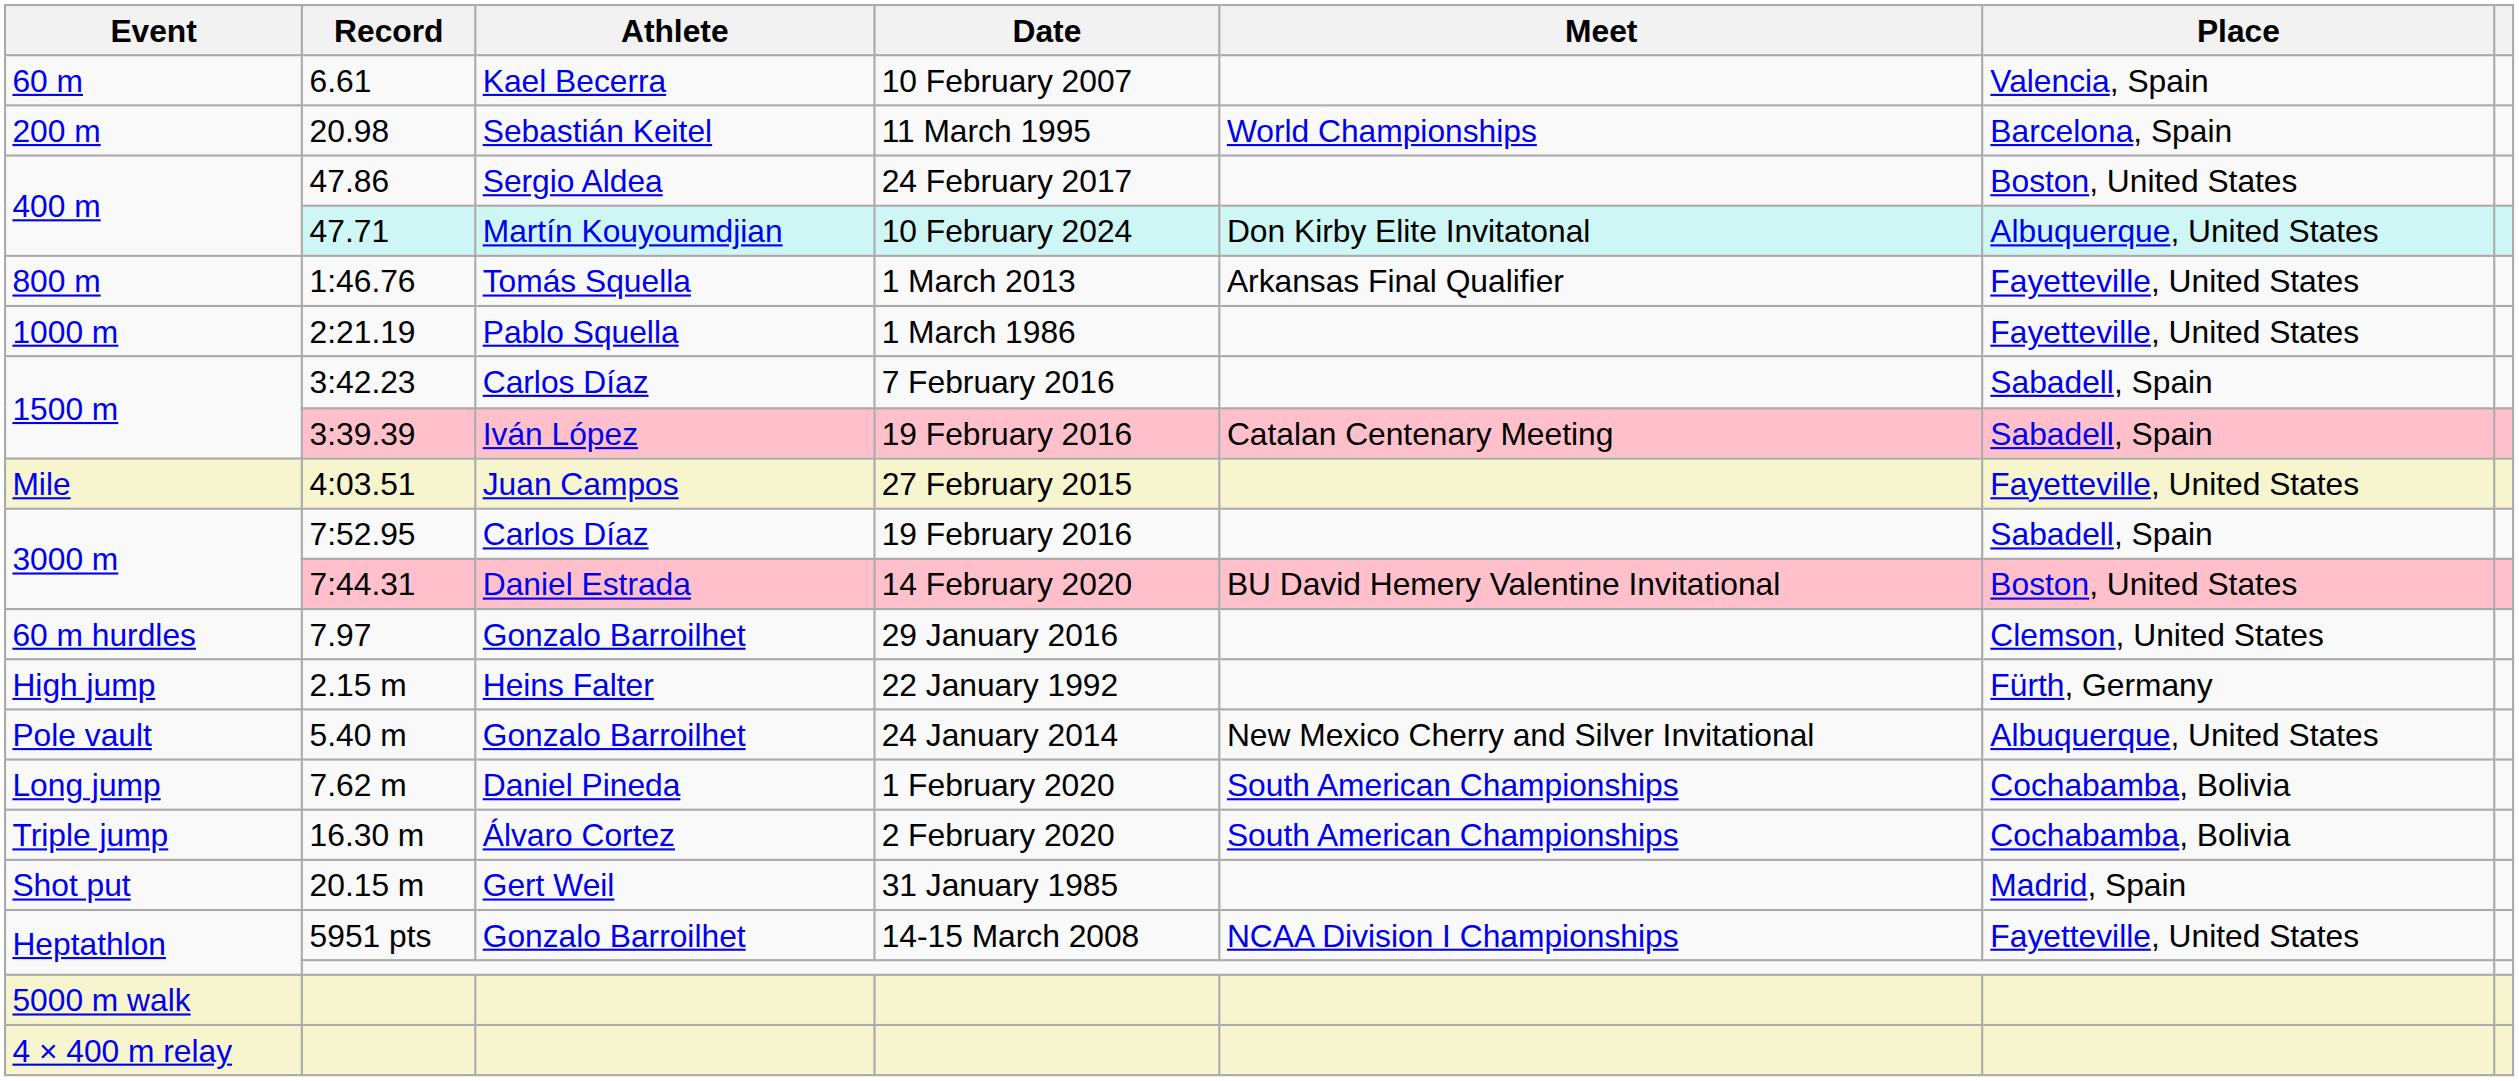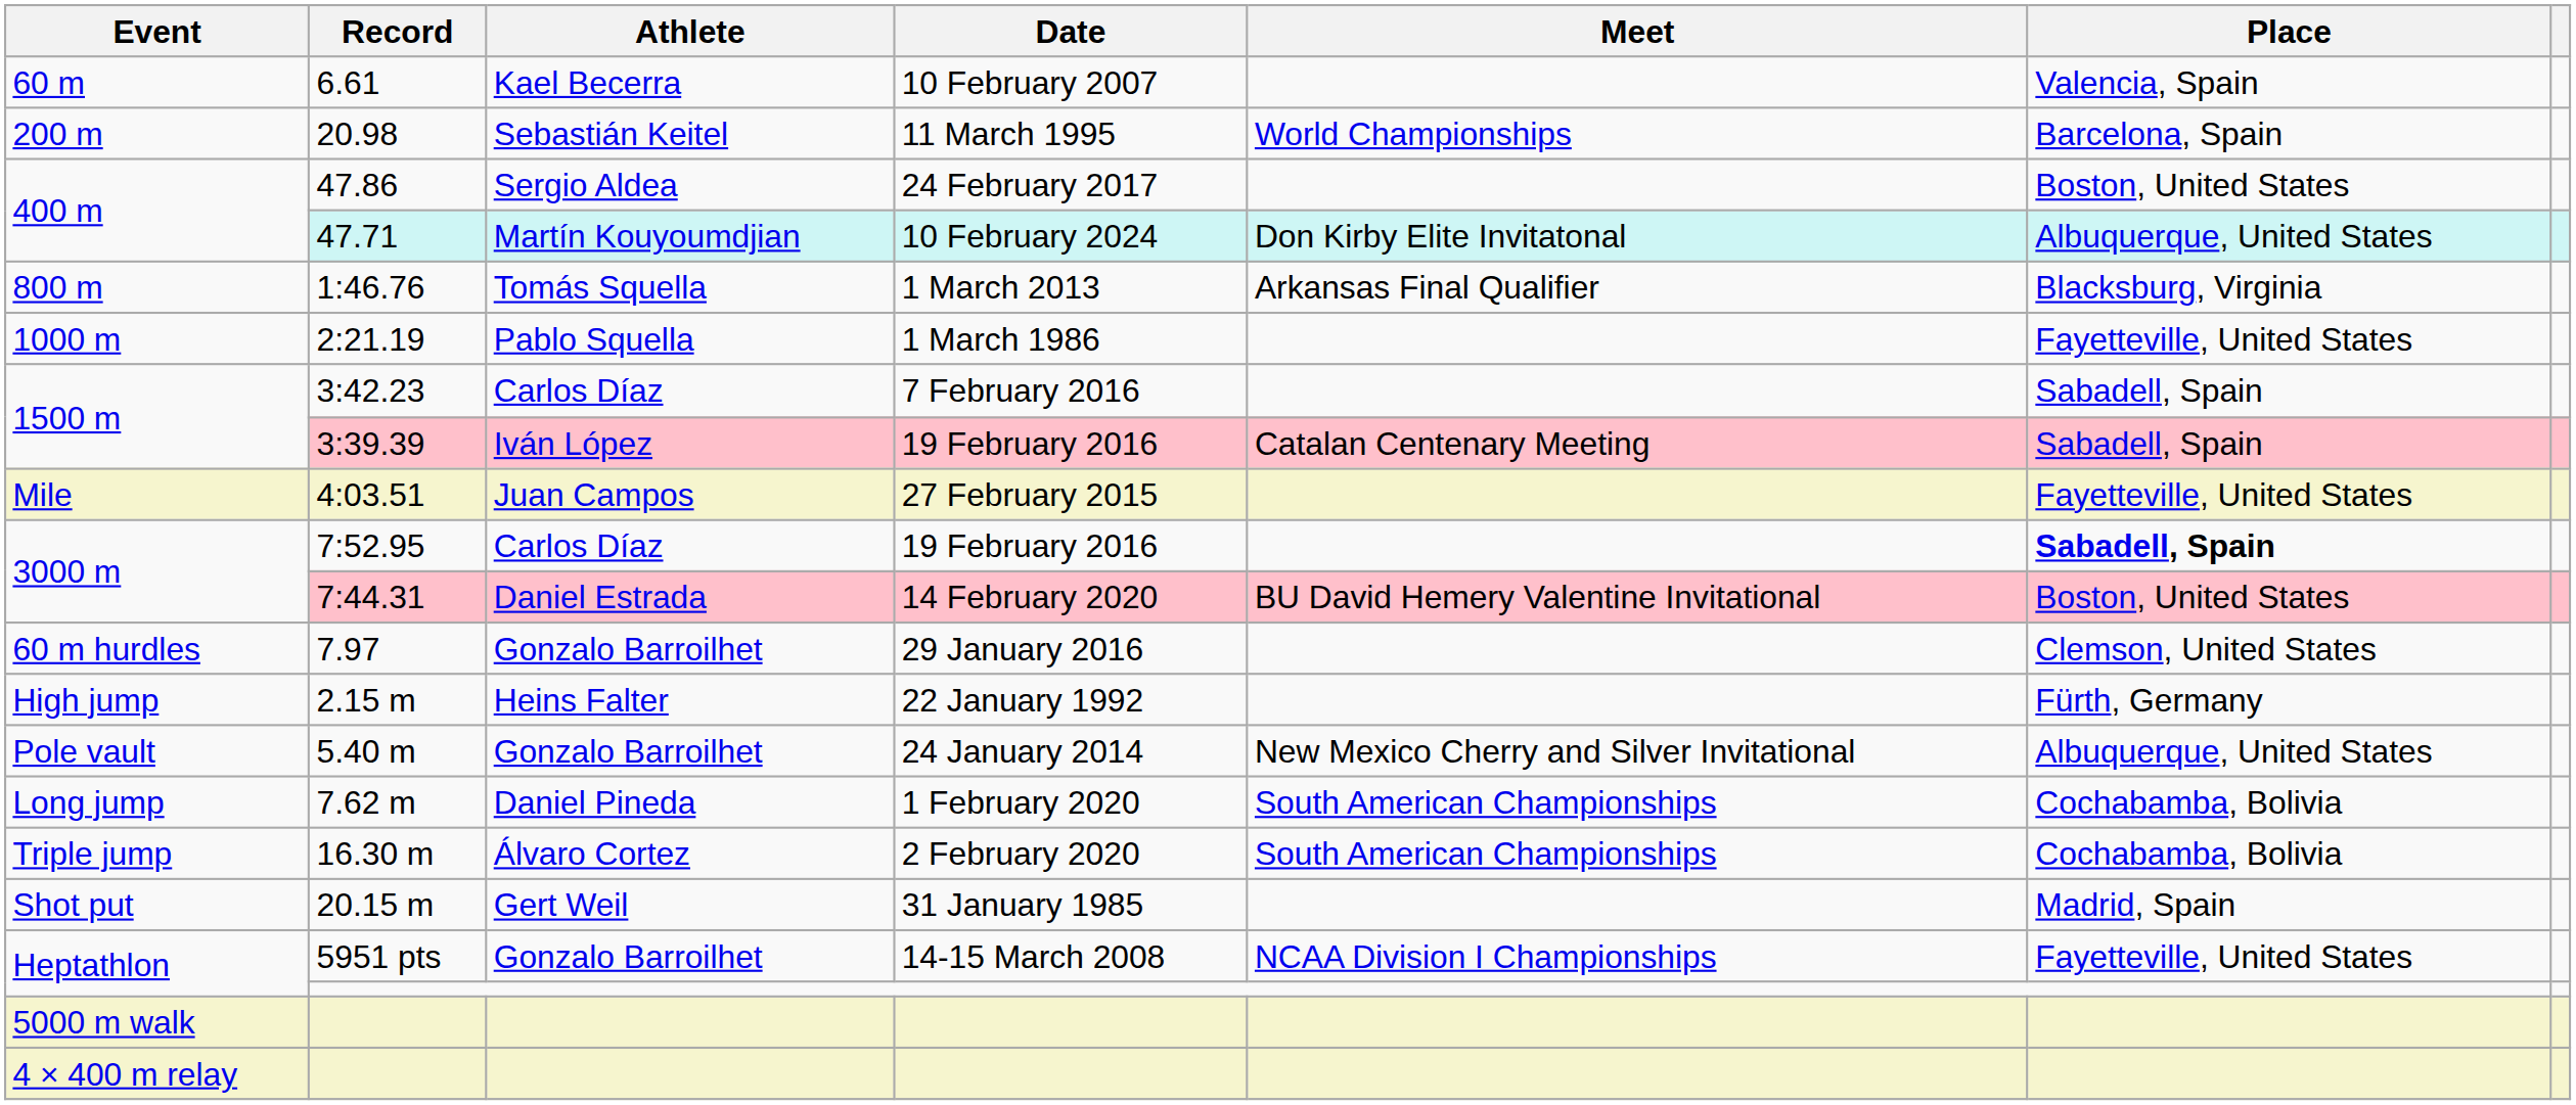1:46.76 | Place: Fayetteville, United States -> Blacksburg, Virginia
7:52.95 | Place: normal -> bold
